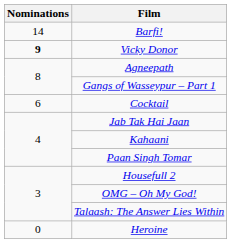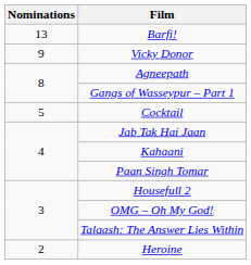Barfi! | Nominations: 14 -> 13
Vicky Donor | Nominations: bold -> normal
Cocktail | Nominations: 6 -> 5
Heroine | Nominations: 0 -> 2
